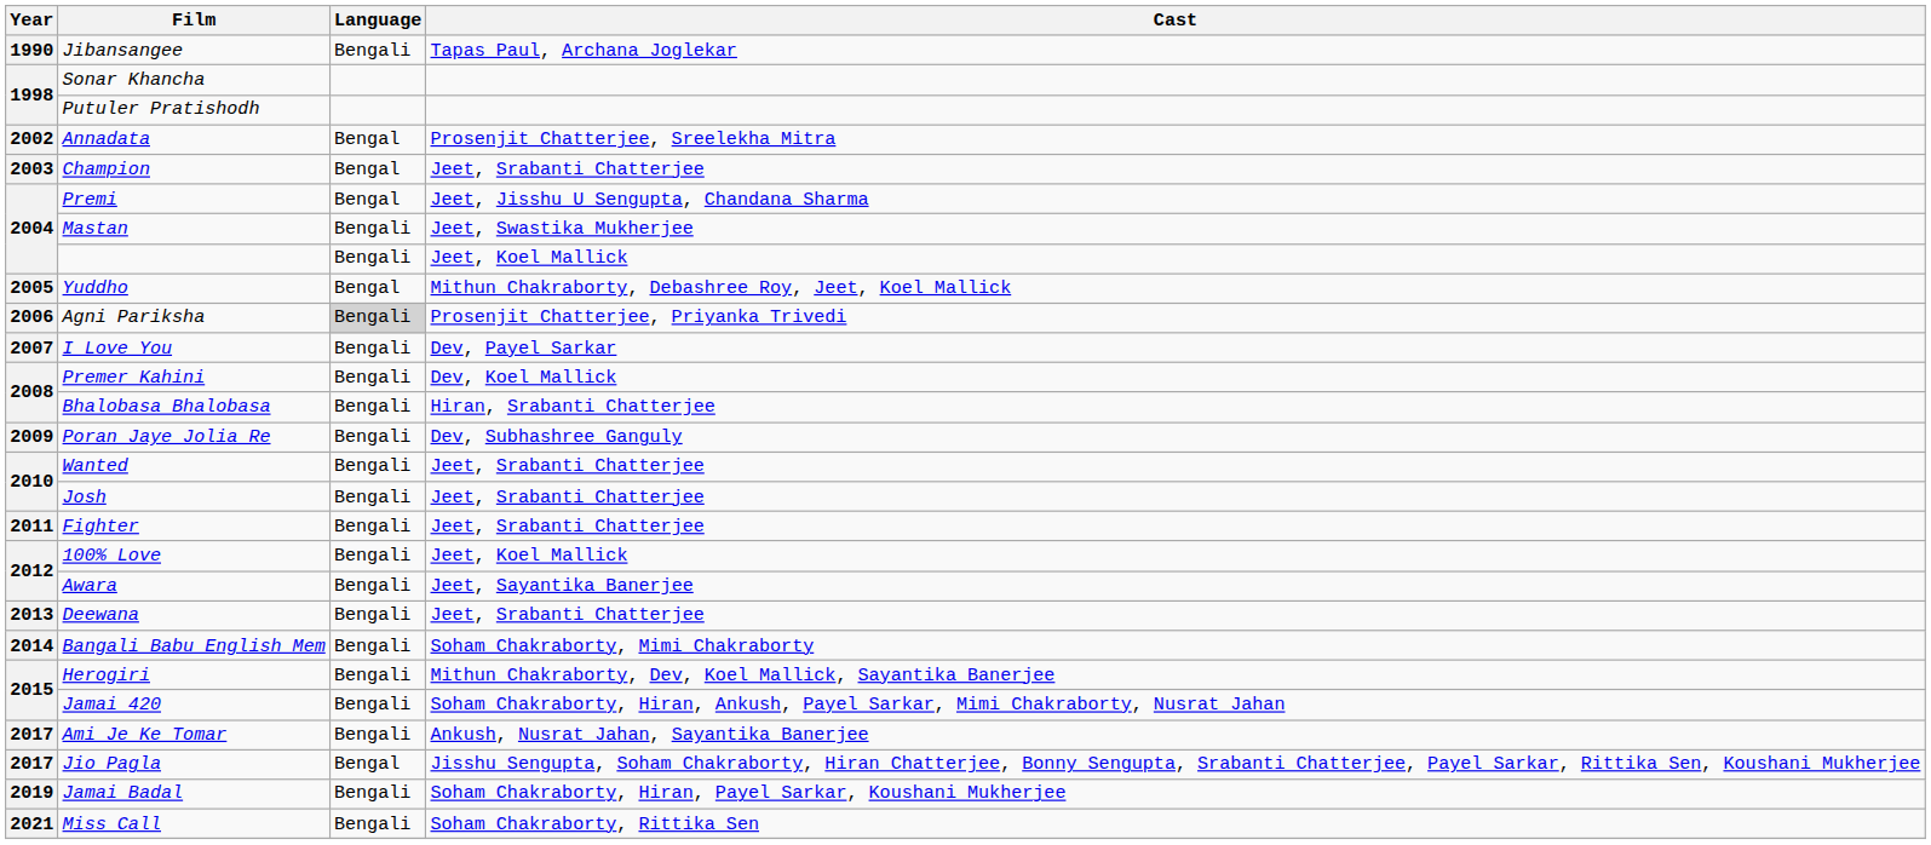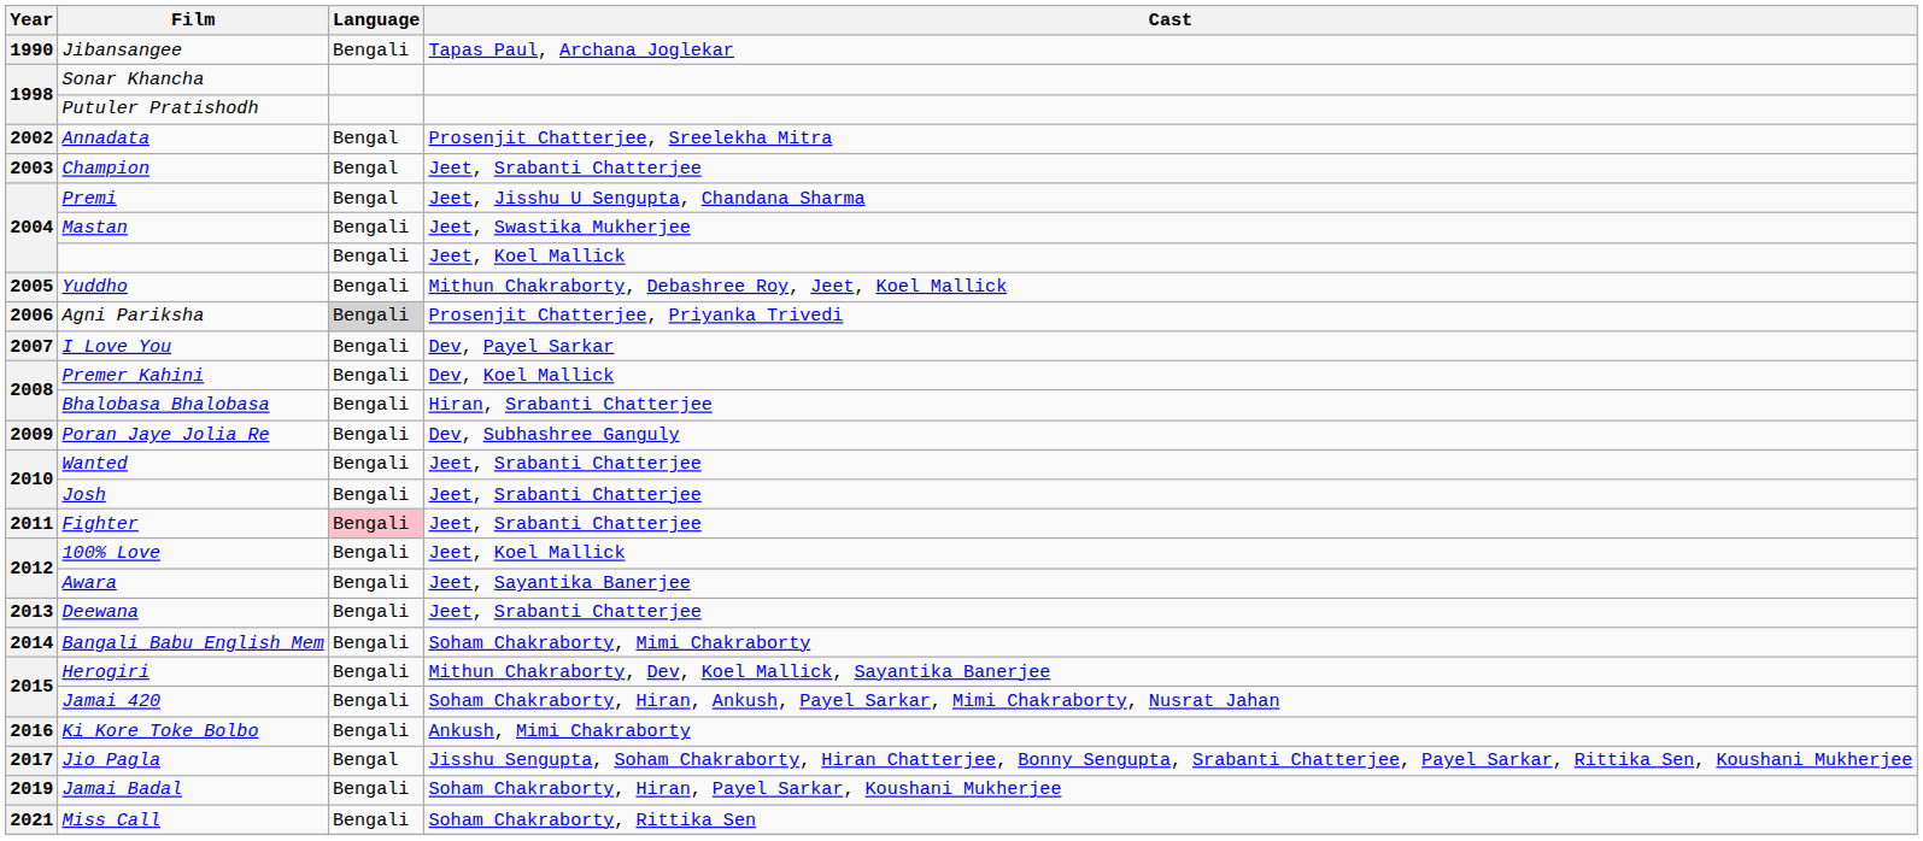Yuddho | Language: Bengal -> Bengali
Fighter | Language: no background -> pink background
+ row: 2016 | Ki Kore Toke Bolbo | Bengali | Ankush, Mimi Chakraborty
- row: 2017 | Ami Je Ke Tomar | Bengali | Ankush, Nusrat Jahan, Sayantika Banerjee
